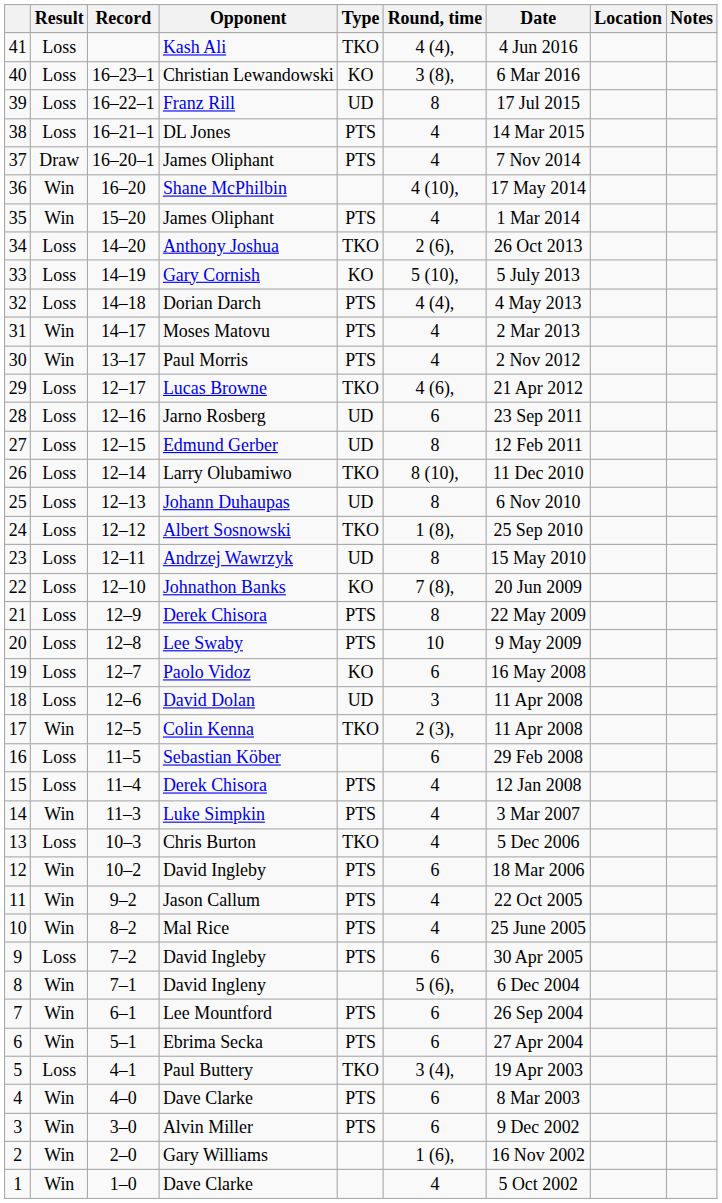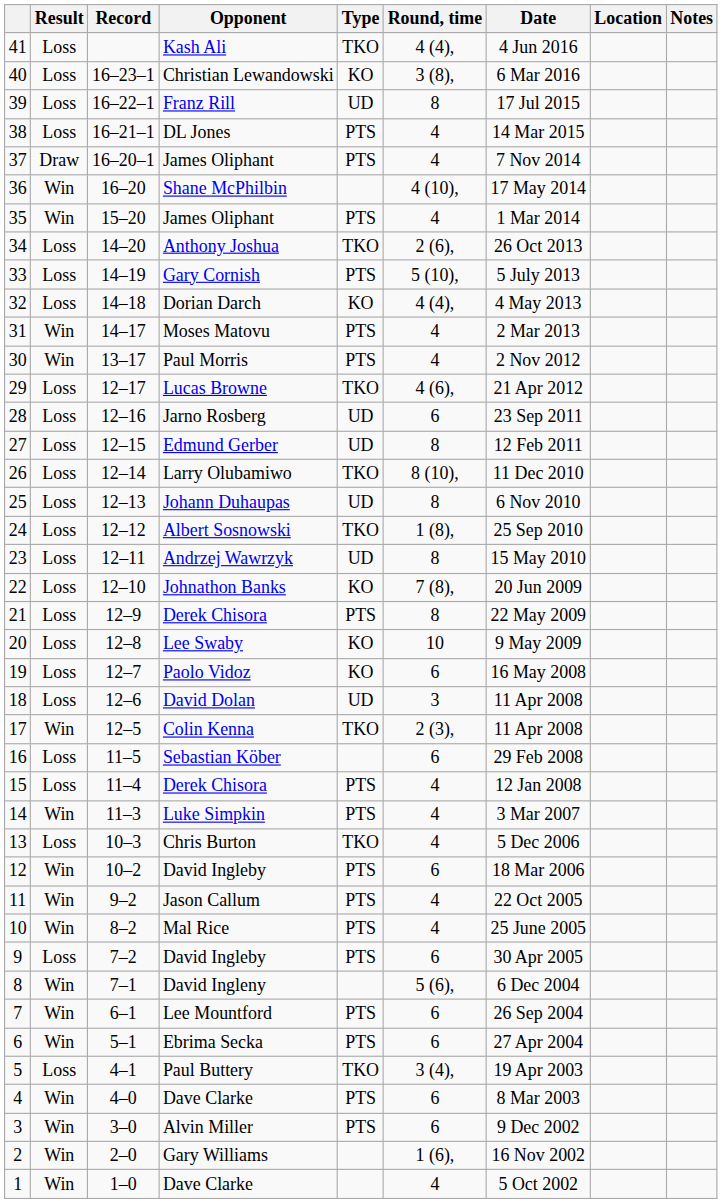Gary Cornish | Type: KO -> PTS
Dorian Darch | Type: PTS -> KO
Lee Swaby | Type: PTS -> KO
